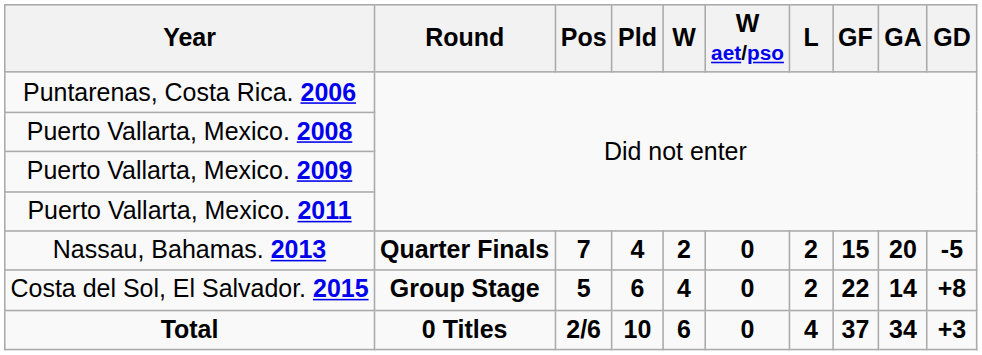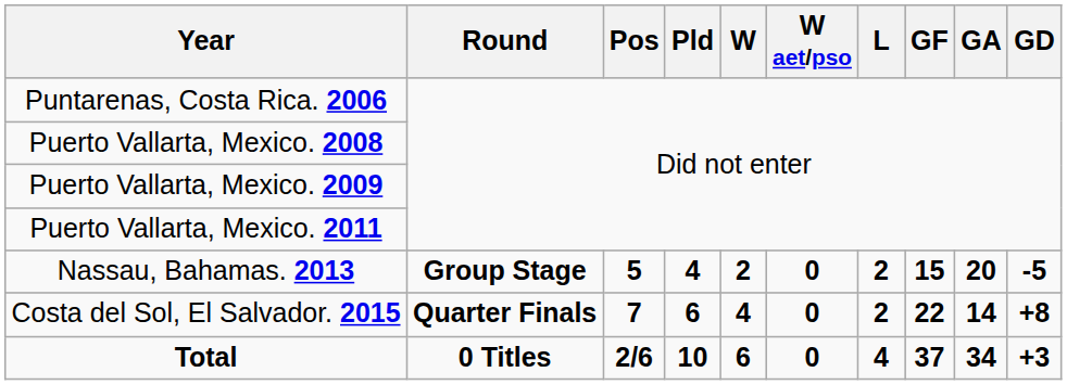Nassau, Bahamas. 2013 | Round: Quarter Finals -> Group Stage
Nassau, Bahamas. 2013 | Pos: 7 -> 5
Costa del Sol, El Salvador. 2015 | Round: Group Stage -> Quarter Finals
Costa del Sol, El Salvador. 2015 | Pos: 5 -> 7
